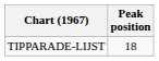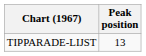TIPPARADE-LIJST | Peak position: 18 -> 13
